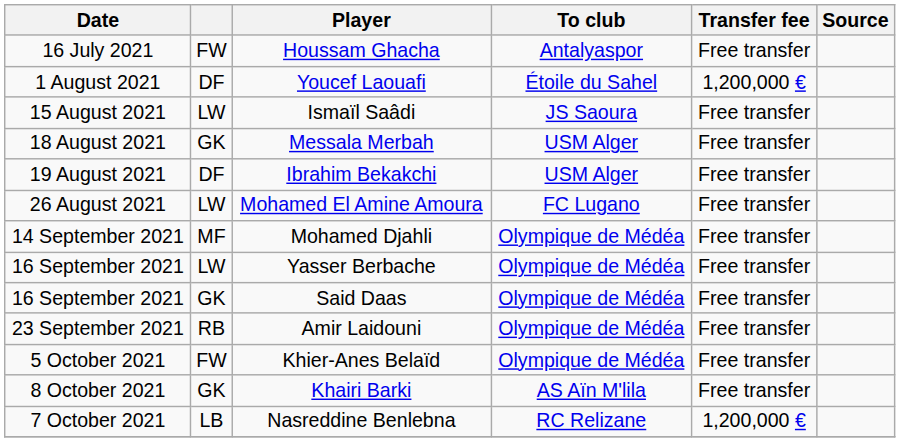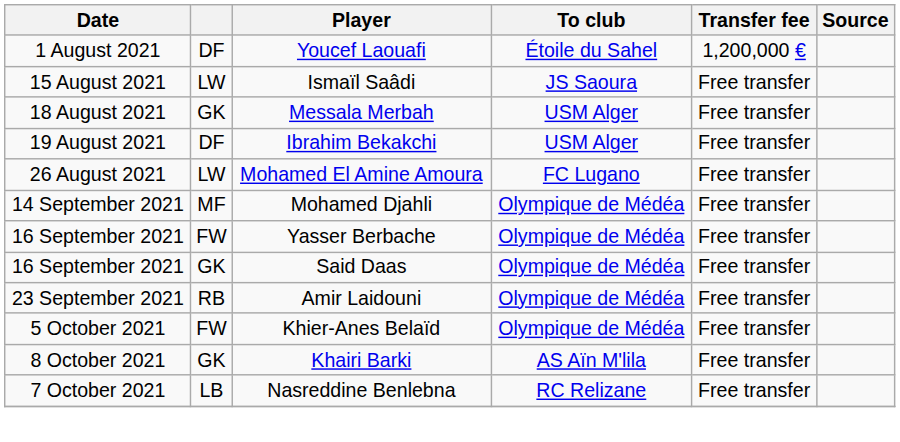- row: 16 July 2021 | FW | Houssam Ghacha | Antalyaspor | Free transfer
Yasser Berbache | column 2: LW -> FW
Nasreddine Benlebna | Transfer fee: 1,200,000 € -> Free transfer
